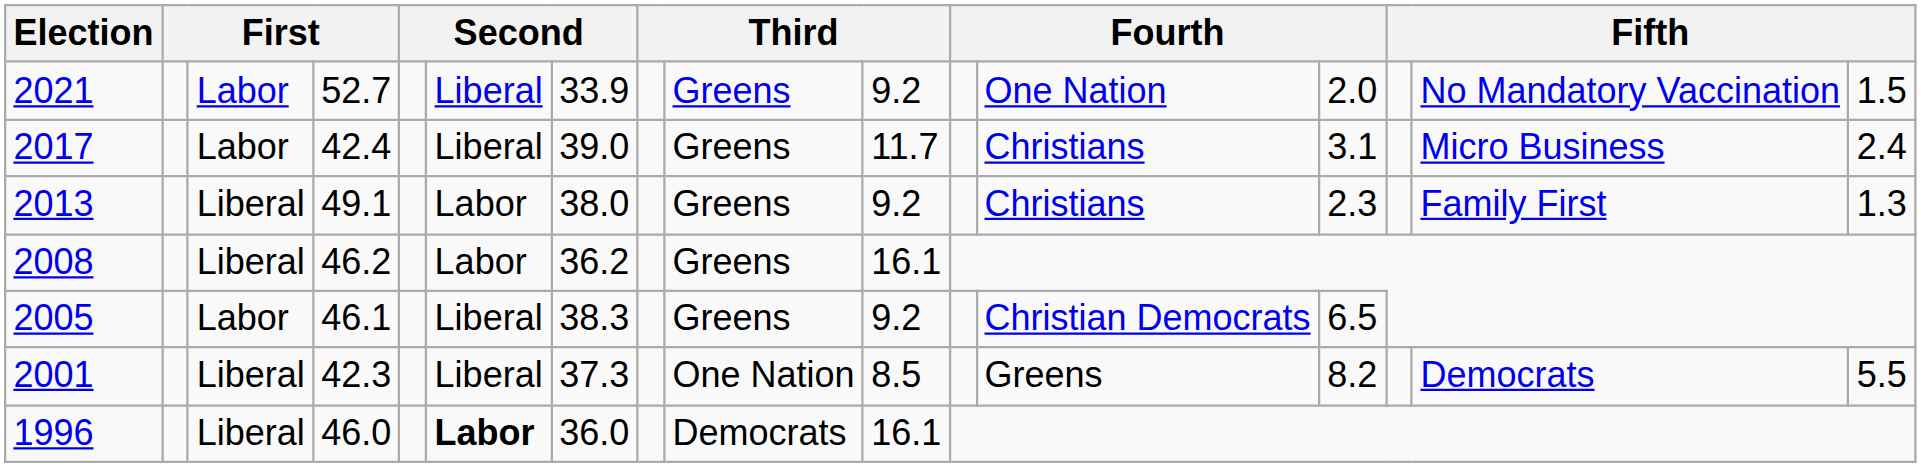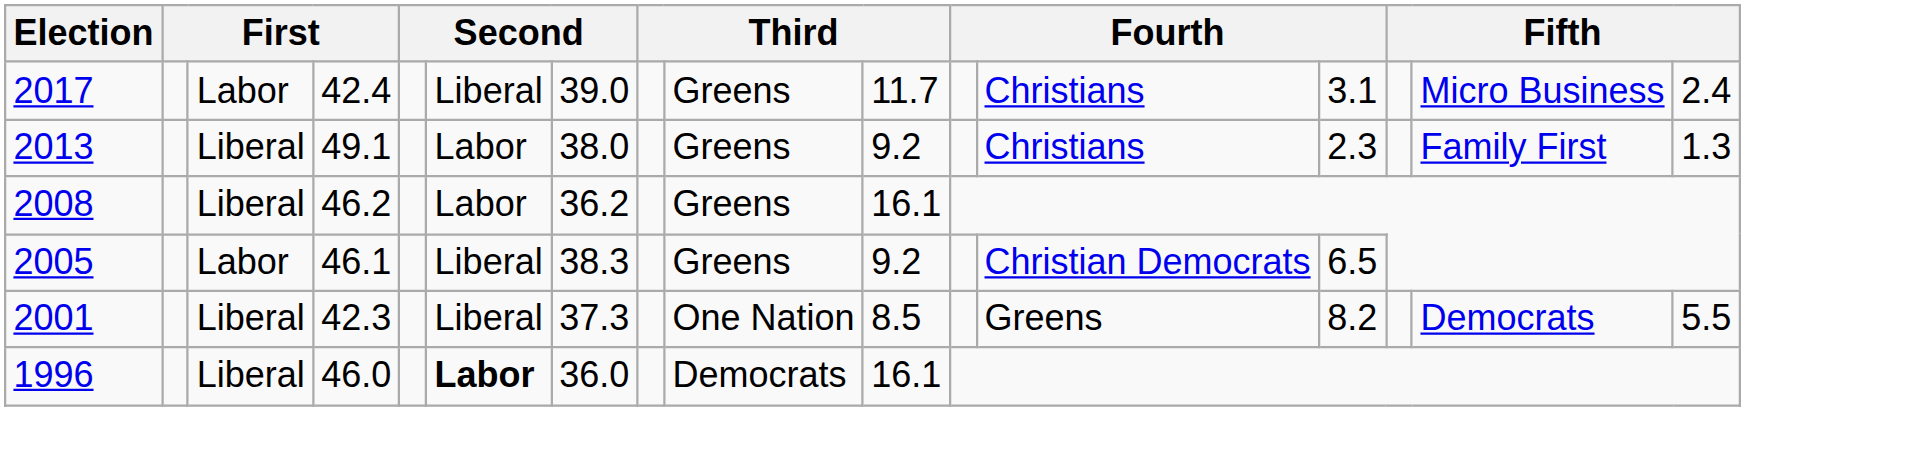- row: 2021 | Labor | 52.7 | Liberal | 33.9 | Greens | 9.2 | One Nation | 2.0 | No Mandatory Vaccination | 1.5
